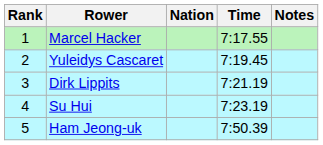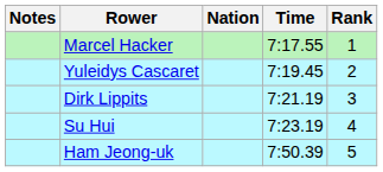columns swapped: Rank <-> Notes
